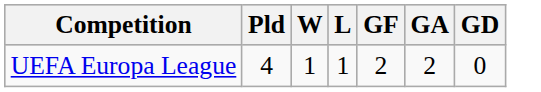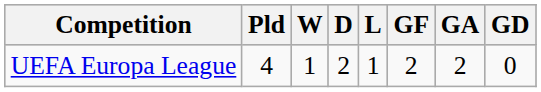+ column: D | 2
